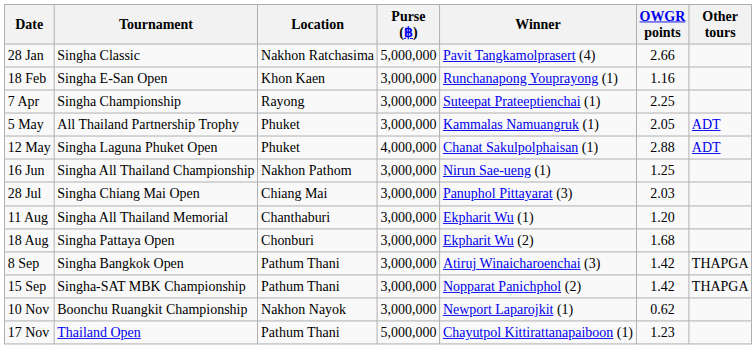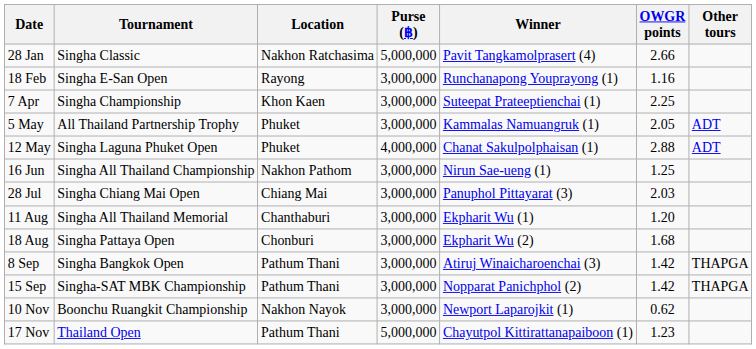18 Feb | Location: Khon Kaen -> Rayong
7 Apr | Location: Rayong -> Khon Kaen
